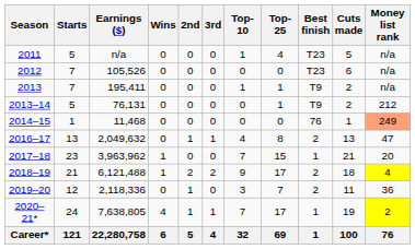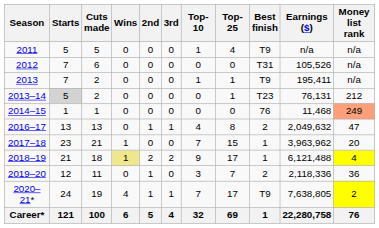columns swapped: Cuts made <-> Earnings ($)
2011 | Best finish: T23 -> T9
2012 | Best finish: T23 -> T31
2013–14 | Starts: no background -> lightgrey background
2013–14 | Best finish: T9 -> T23
2018–19 | Wins: no background -> khaki background
2018–19 | Best finish: 2 -> 1
2020–21* | Best finish: 1 -> T9
